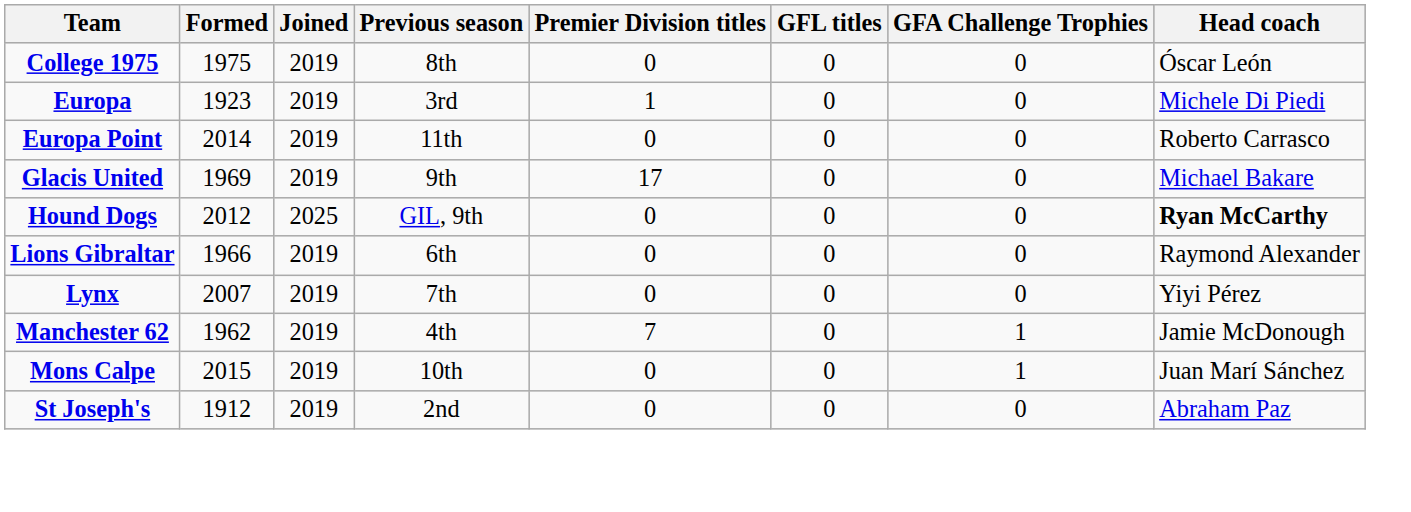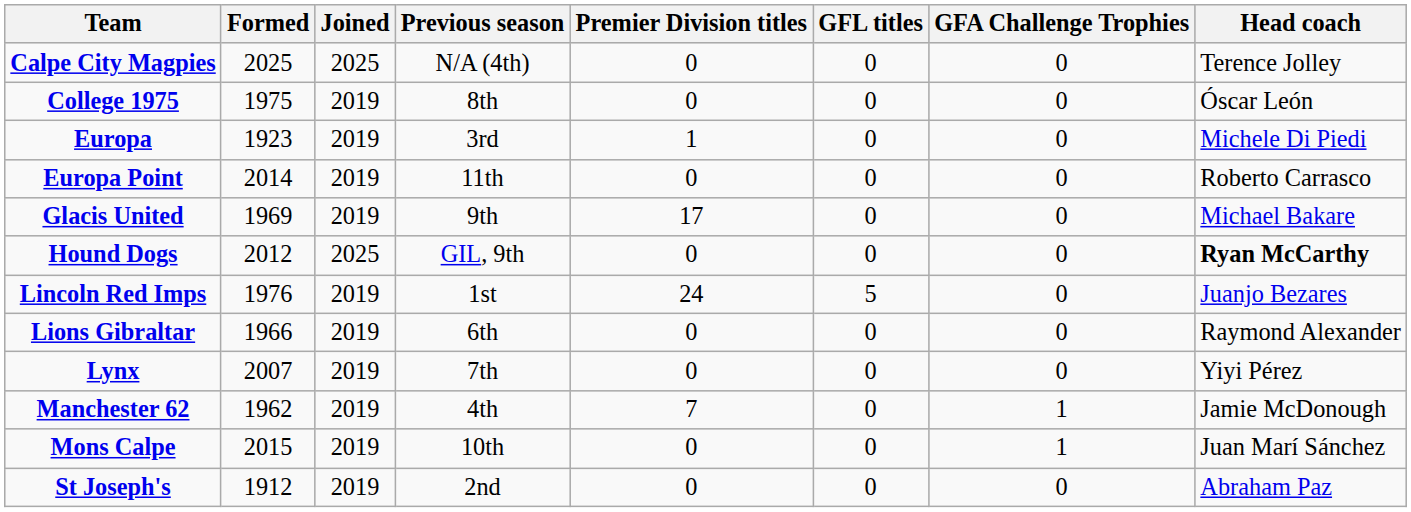+ row: Calpe City Magpies | 2025 | 2025 | N/A (4th) | 0 | 0 | 0 | Terence Jolley
+ row: Lincoln Red Imps | 1976 | 2019 | 1st | 24 | 5 | 0 | Juanjo Bezares
